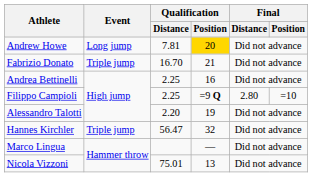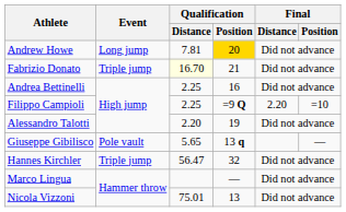Fabrizio Donato | Qualification / Distance: no background -> lightyellow background
Filippo Campioli | Final / Distance: 2.80 -> 2.20
+ row: Giuseppe Gibilisco | Pole vault | 5.65 | 13 q | —
